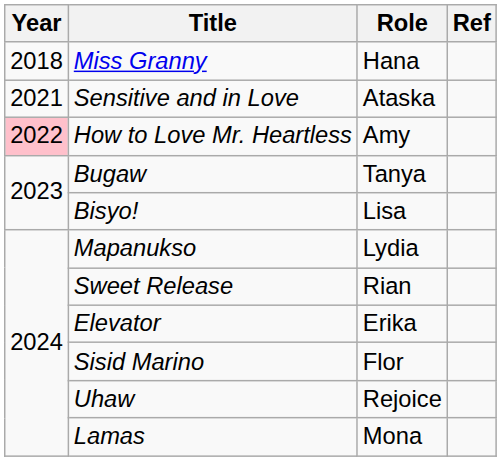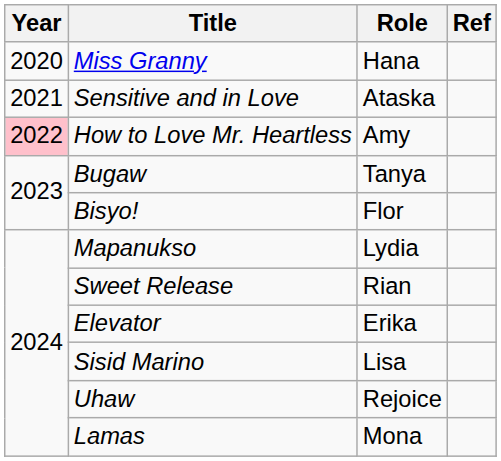Miss Granny | Year: 2018 -> 2020
Bisyo! | Role: Lisa -> Flor
Sisid Marino | Role: Flor -> Lisa
